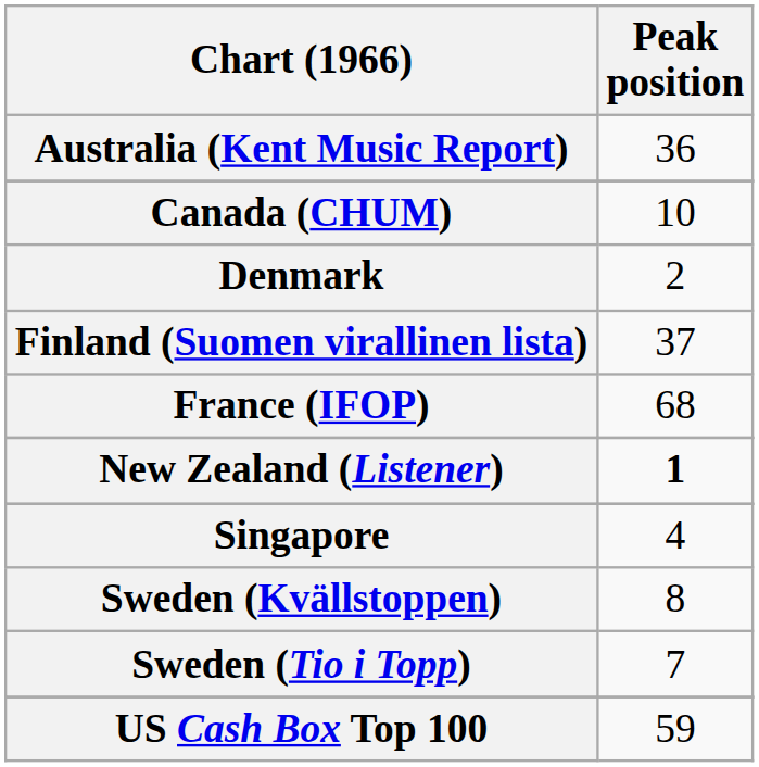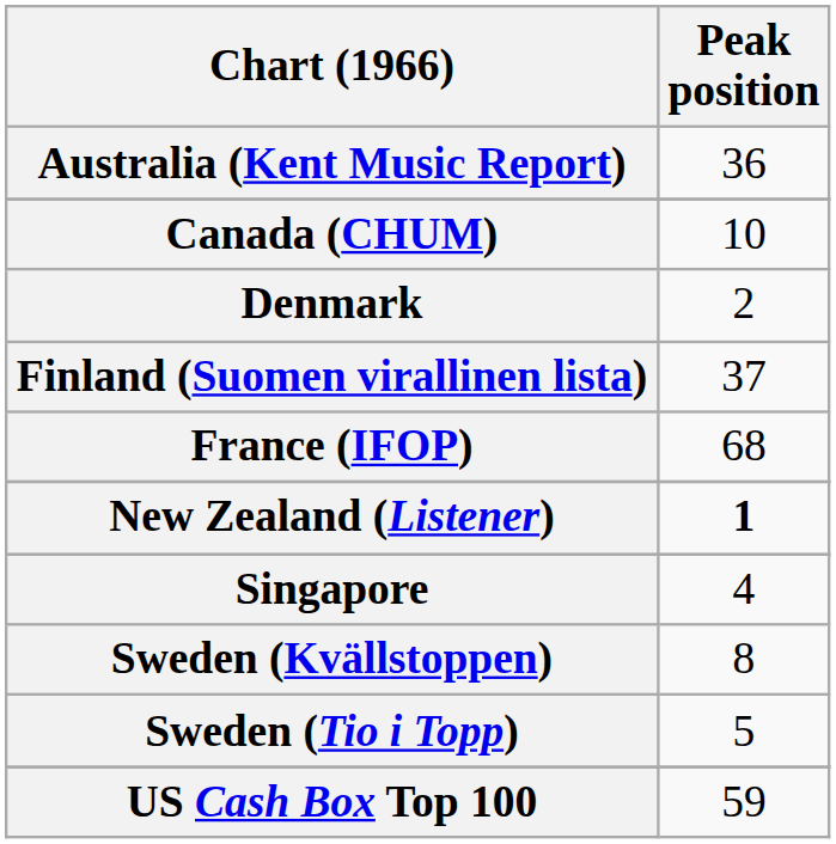Sweden (Tio i Topp) | Peak position: 7 -> 5
